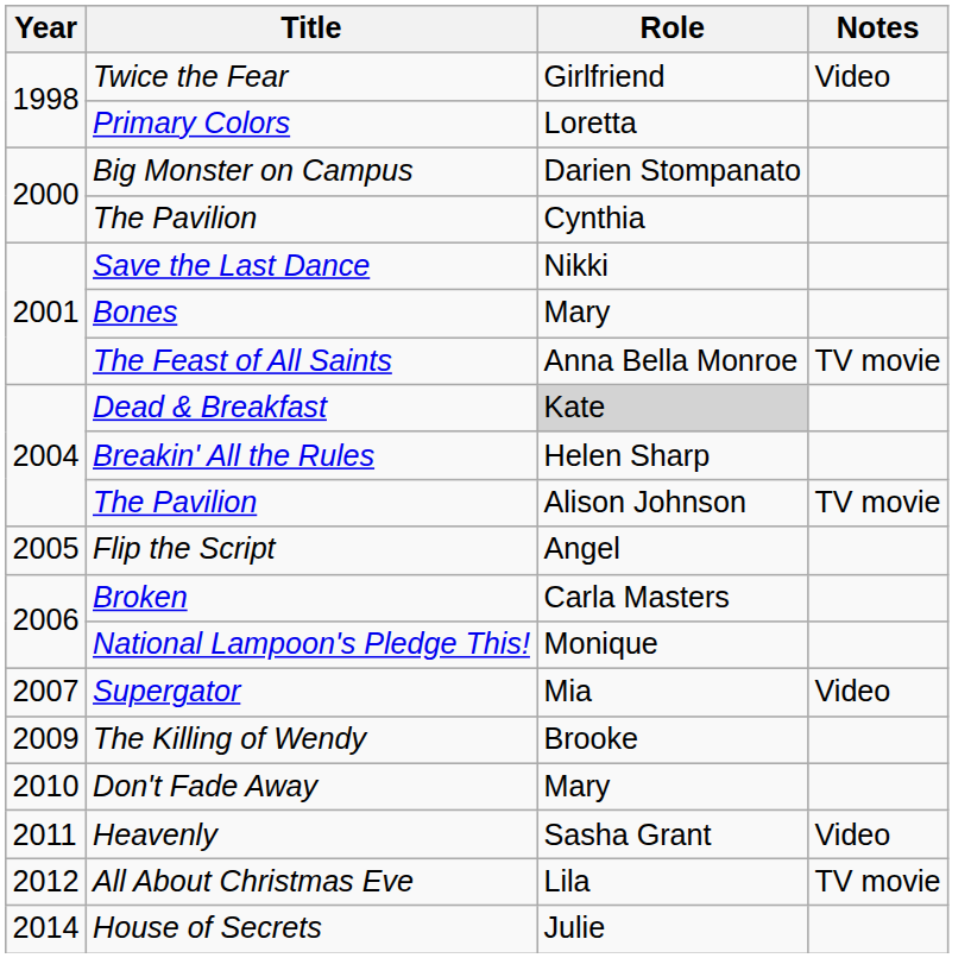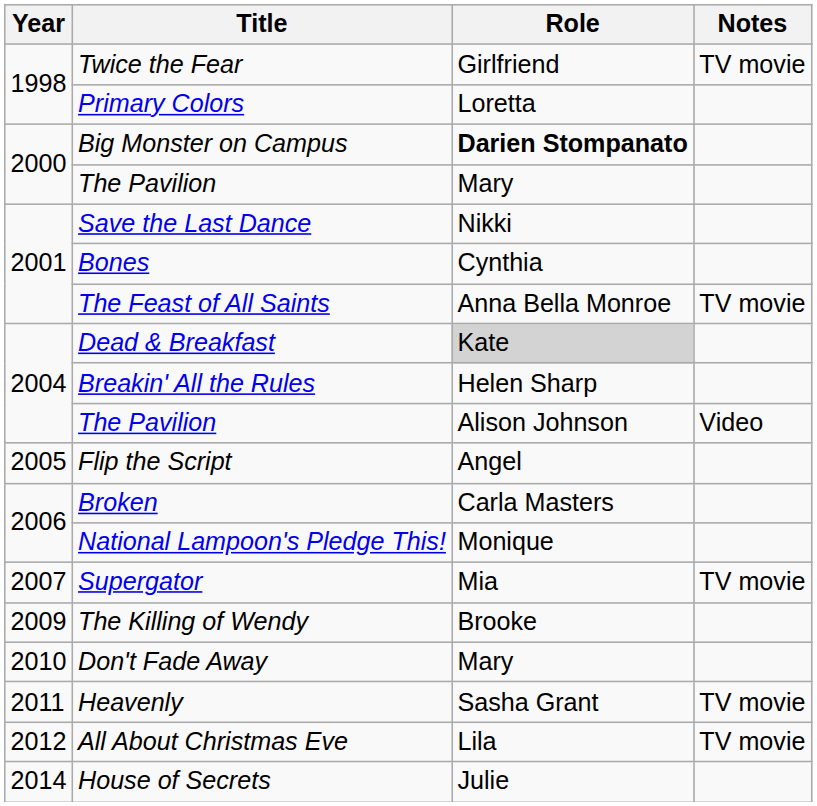Twice the Fear | Notes: Video -> TV movie
Big Monster on Campus | Role: normal -> bold
2000 / The Pavilion | Role: Cynthia -> Mary
Bones | Role: Mary -> Cynthia
2004 / The Pavilion | Notes: TV movie -> Video
Supergator | Notes: Video -> TV movie
Heavenly | Notes: Video -> TV movie
